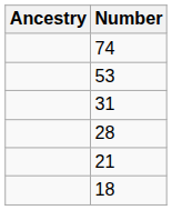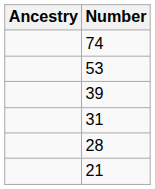+ row: 39
- row: 18
